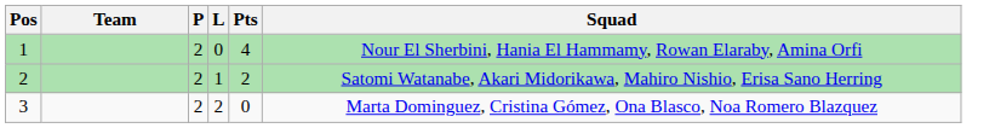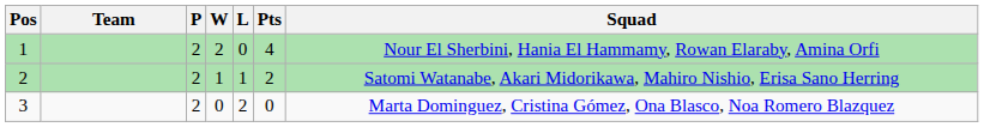+ column: W | 2 | 1 | 0
